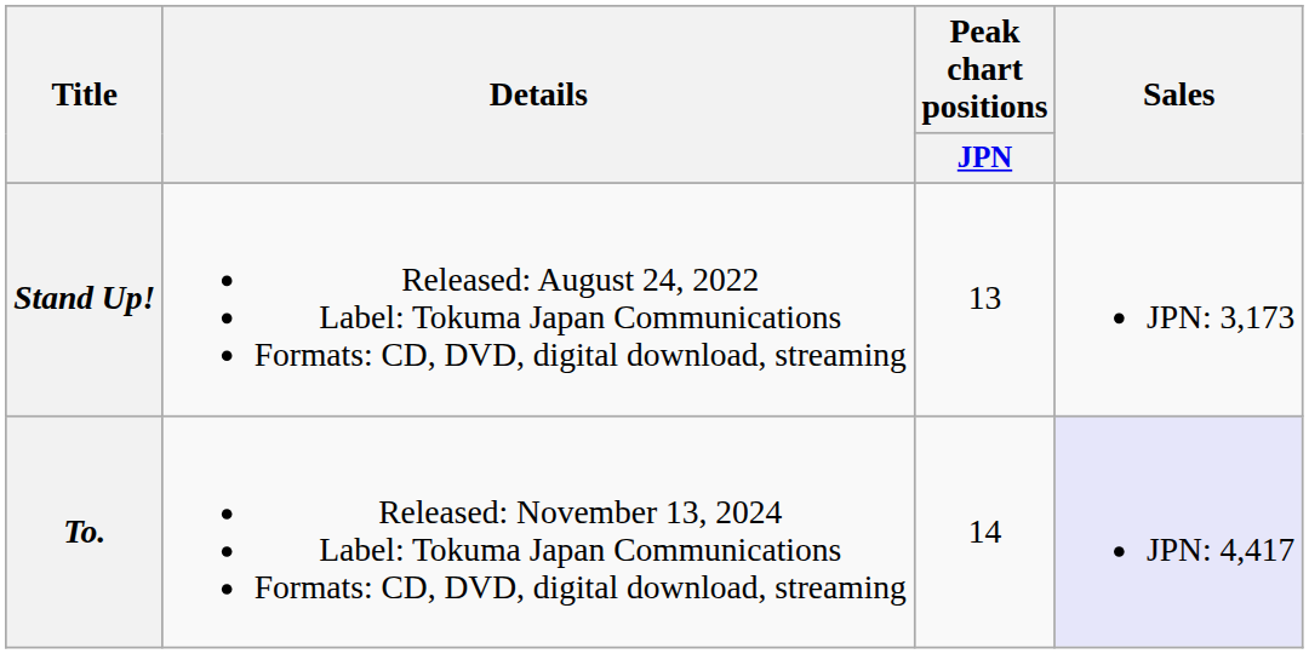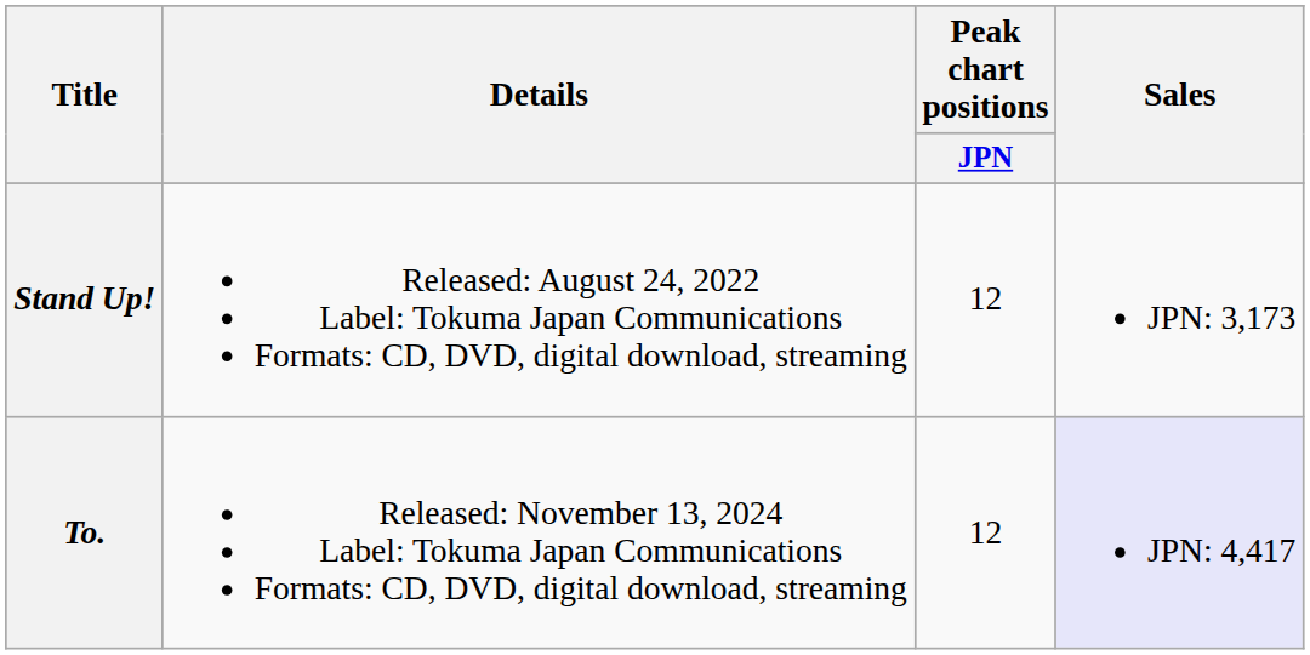Stand Up! | Peak chart positions / JPN: 13 -> 12
To. | Peak chart positions / JPN: 14 -> 12
